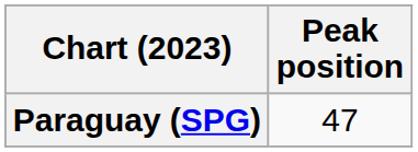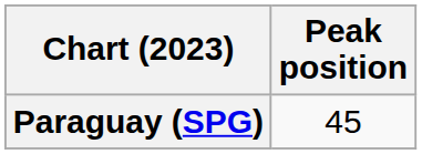Paraguay (SPG) | Peak position: 47 -> 45
